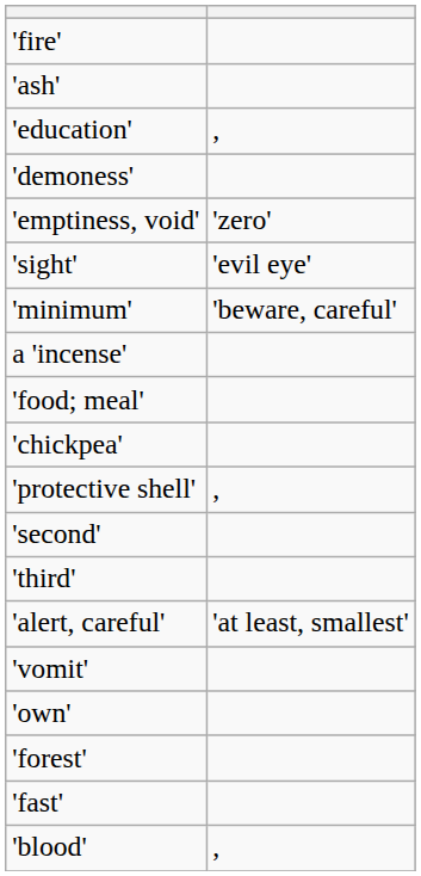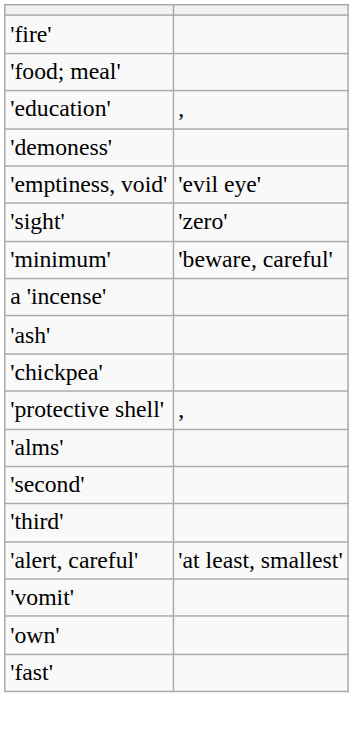rows swapped: 'food; meal' <-> 'ash'
'emptiness, void' | column 2: 'zero' -> 'evil eye'
'sight' | column 2: 'evil eye' -> 'zero'
+ row: 'alms'
- row: 'forest'
- row: 'blood' | ,
